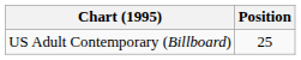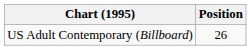US Adult Contemporary (Billboard) | Position: 25 -> 26
